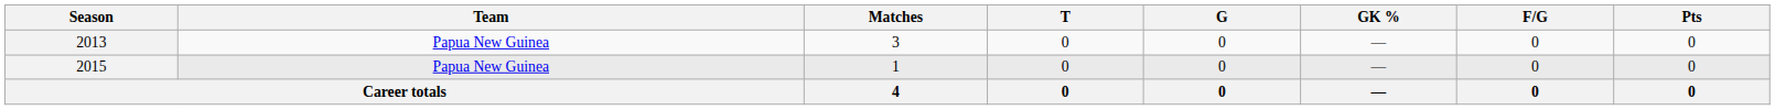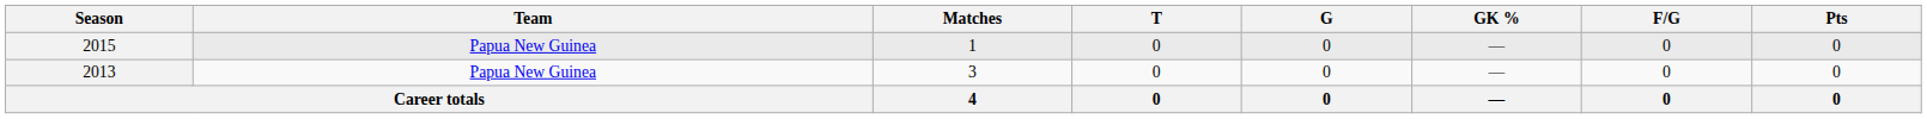rows swapped: 2013 <-> 2015
